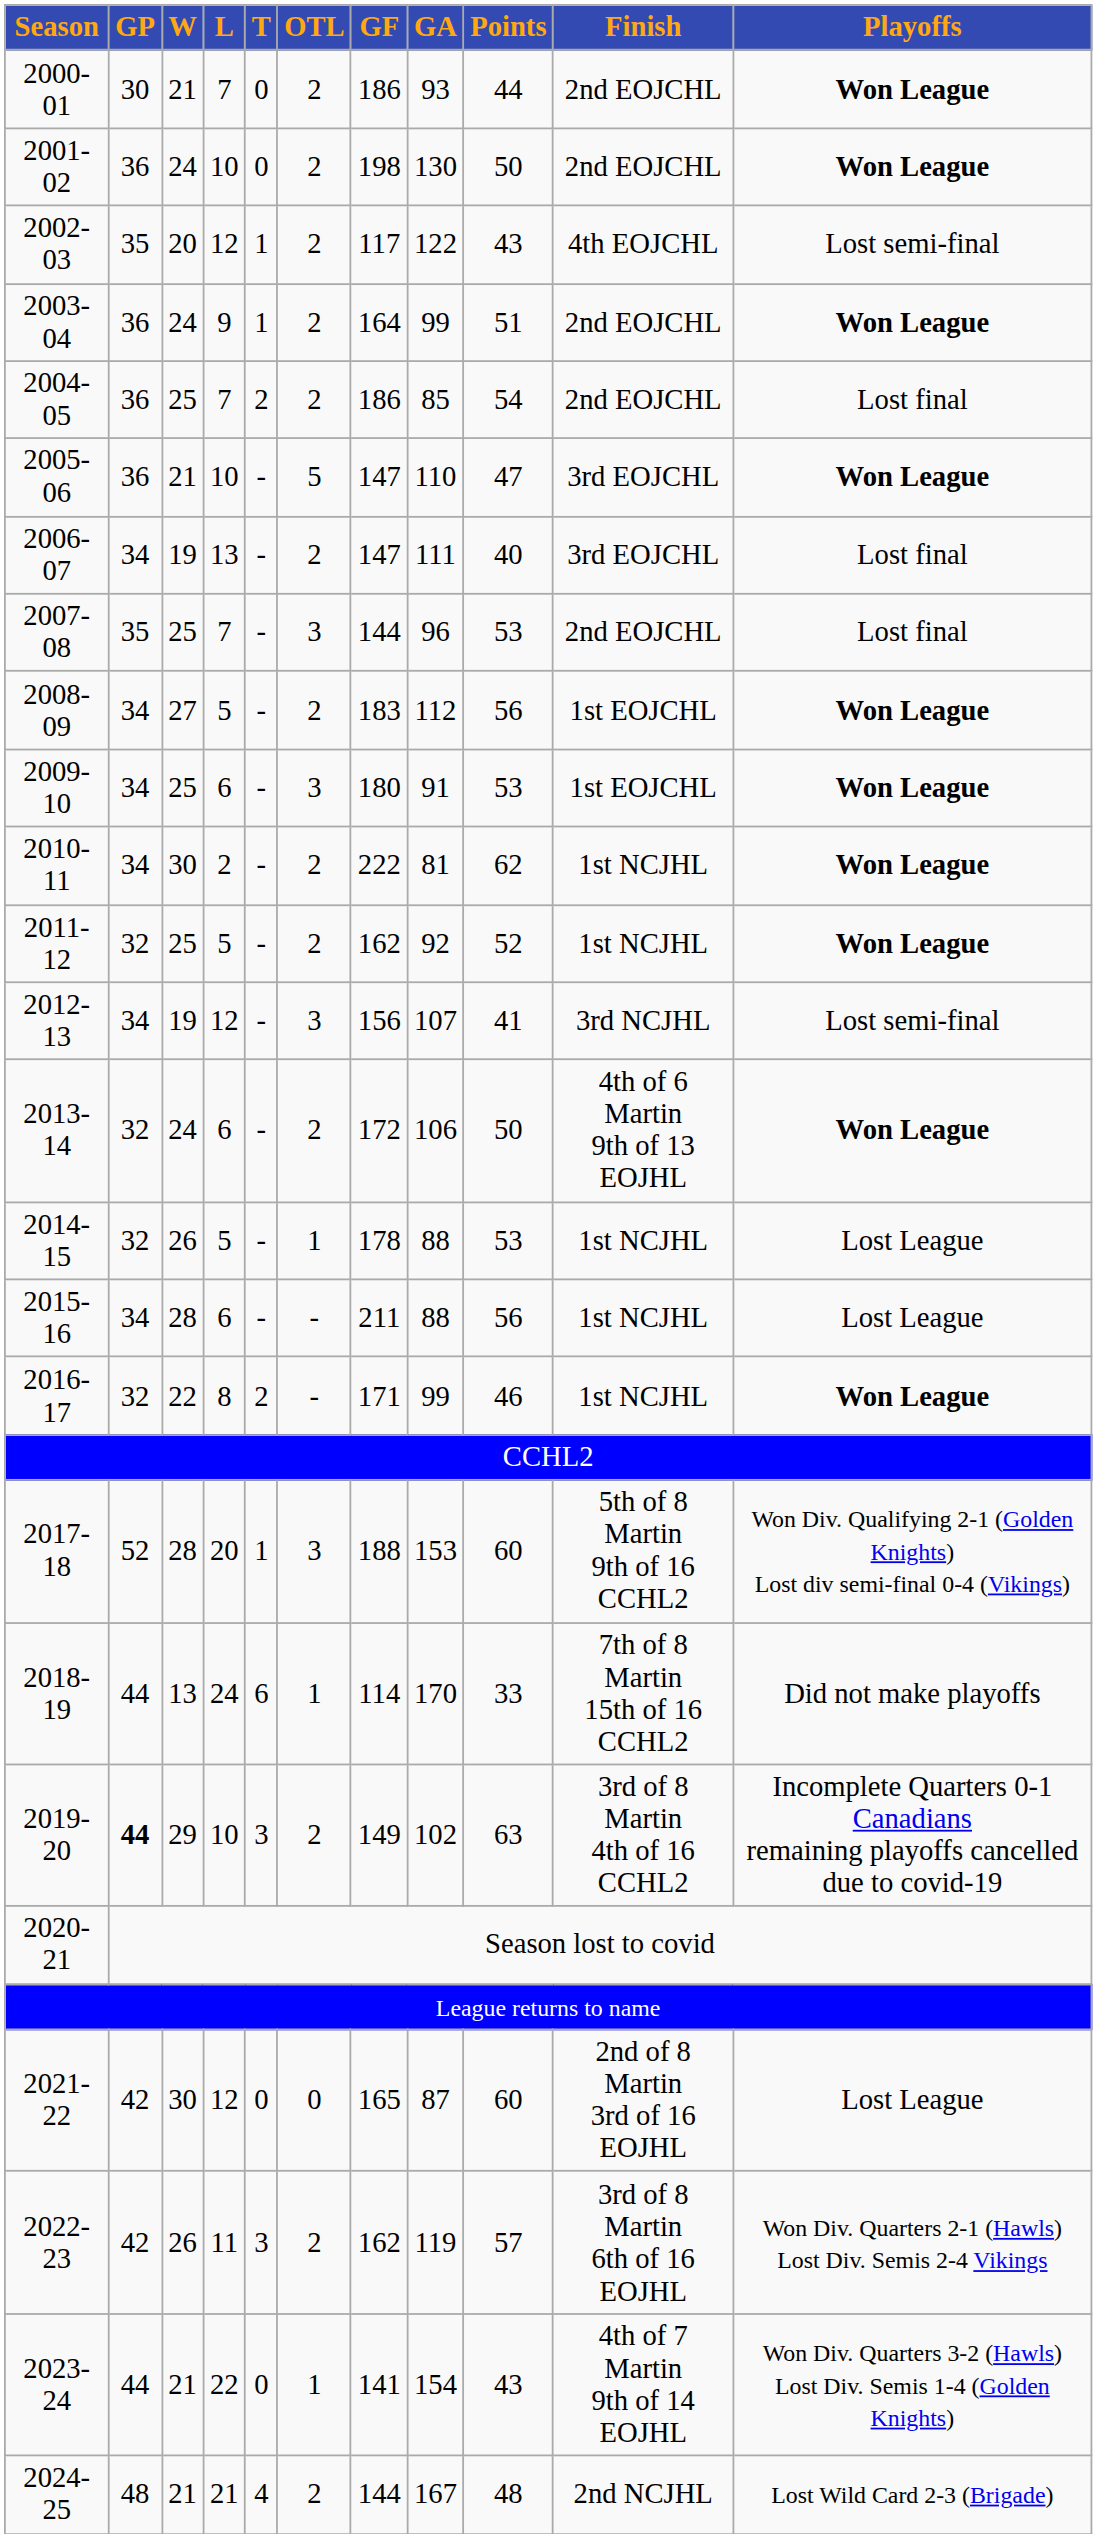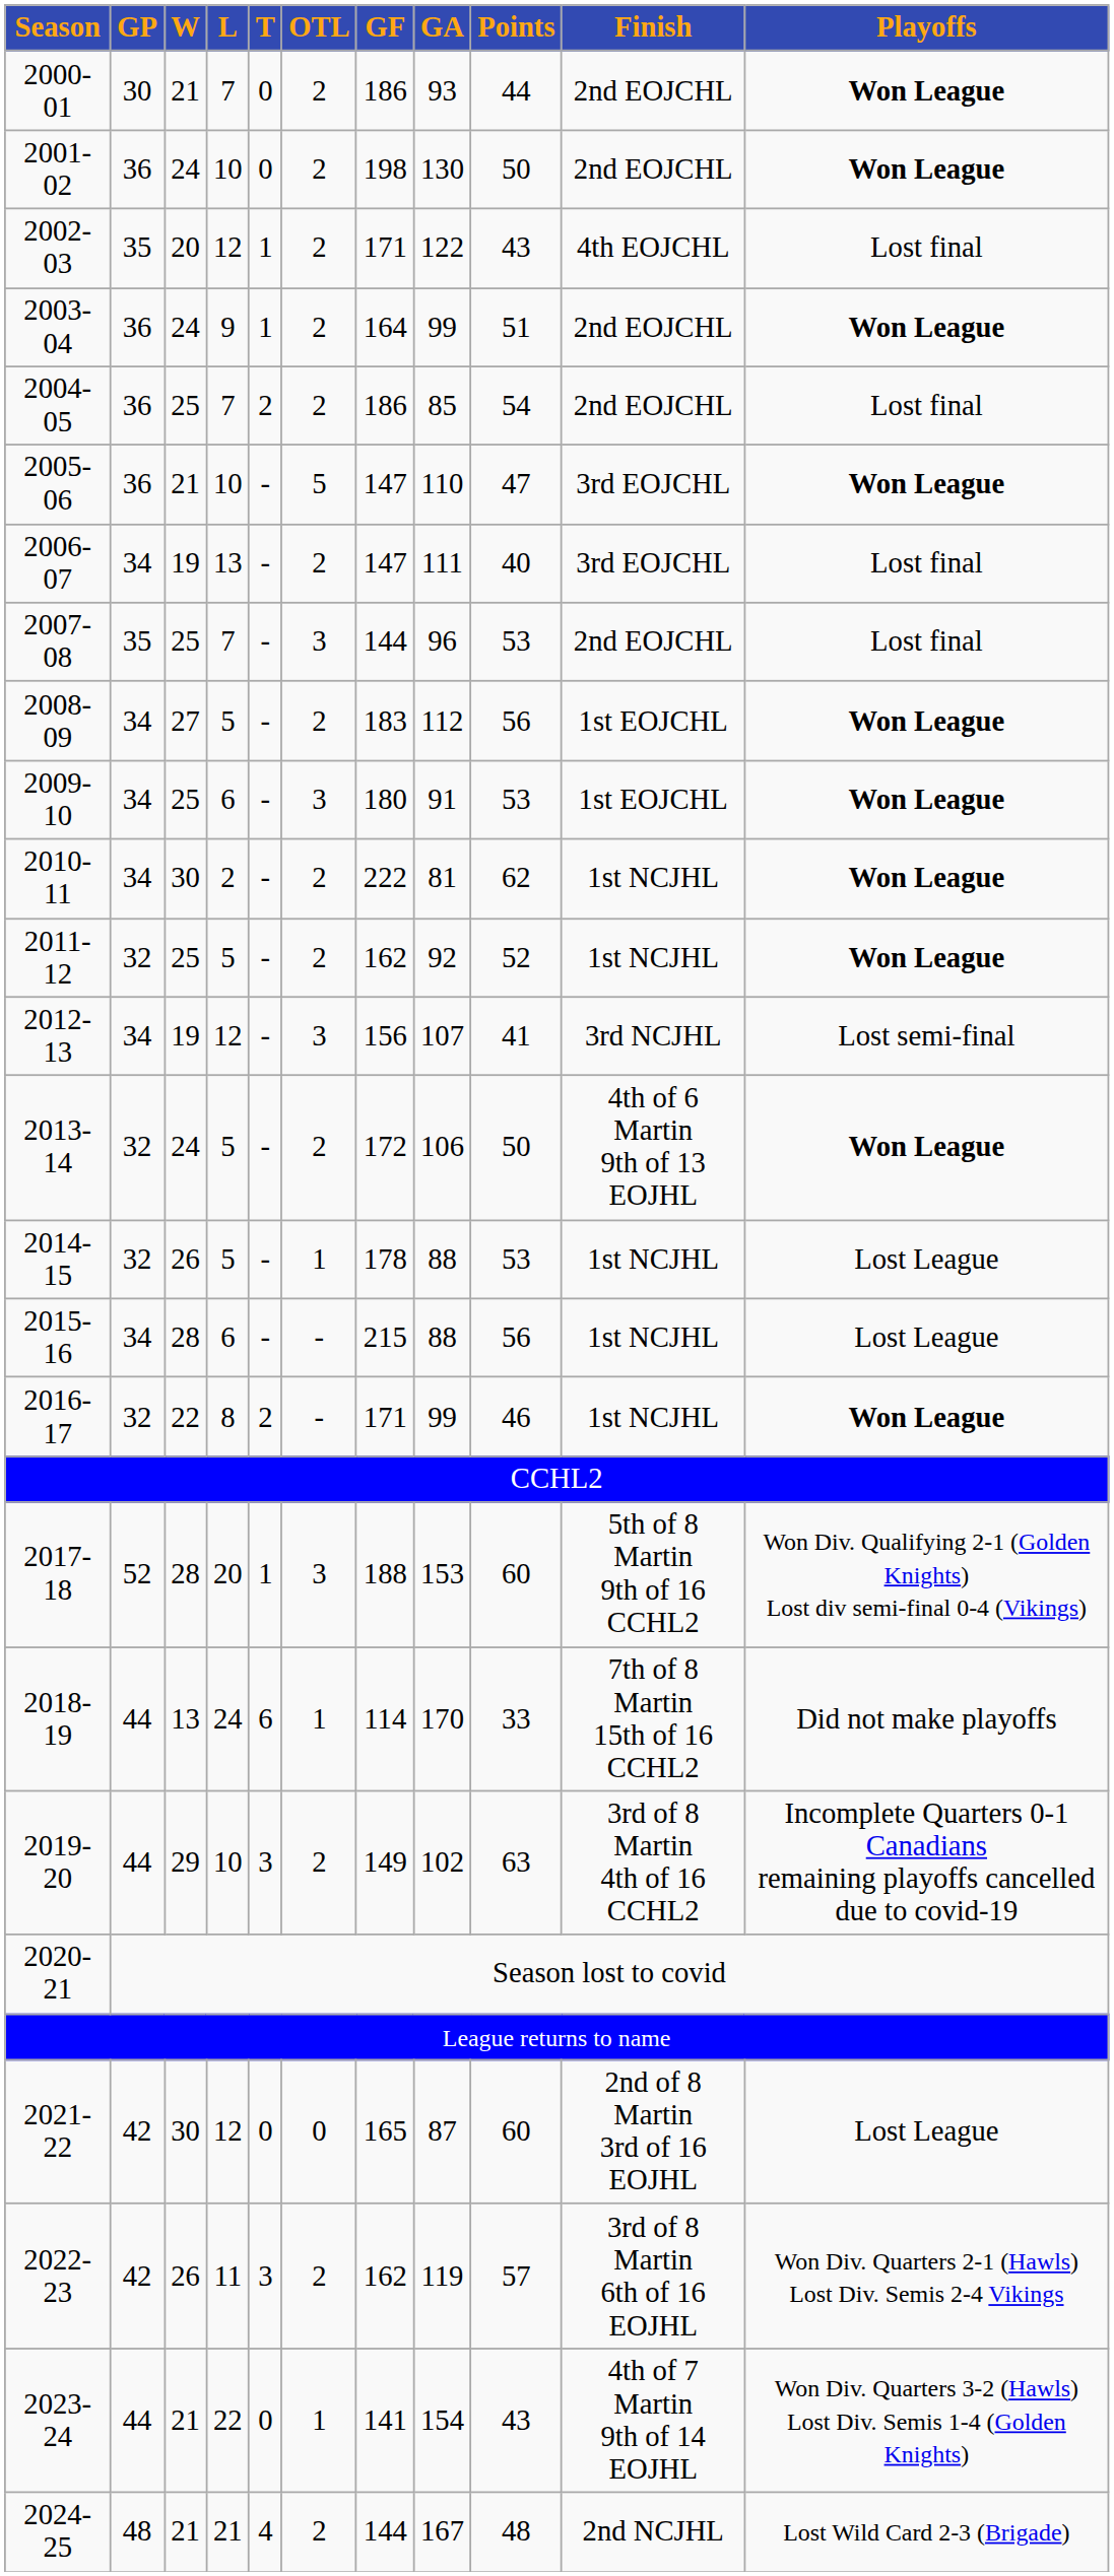2002-03 | GF: 117 -> 171
2002-03 | Playoffs: Lost semi-final -> Lost final
2013-14 | L: 6 -> 5
2015-16 | GF: 211 -> 215
2019-20 | GP: bold -> normal
